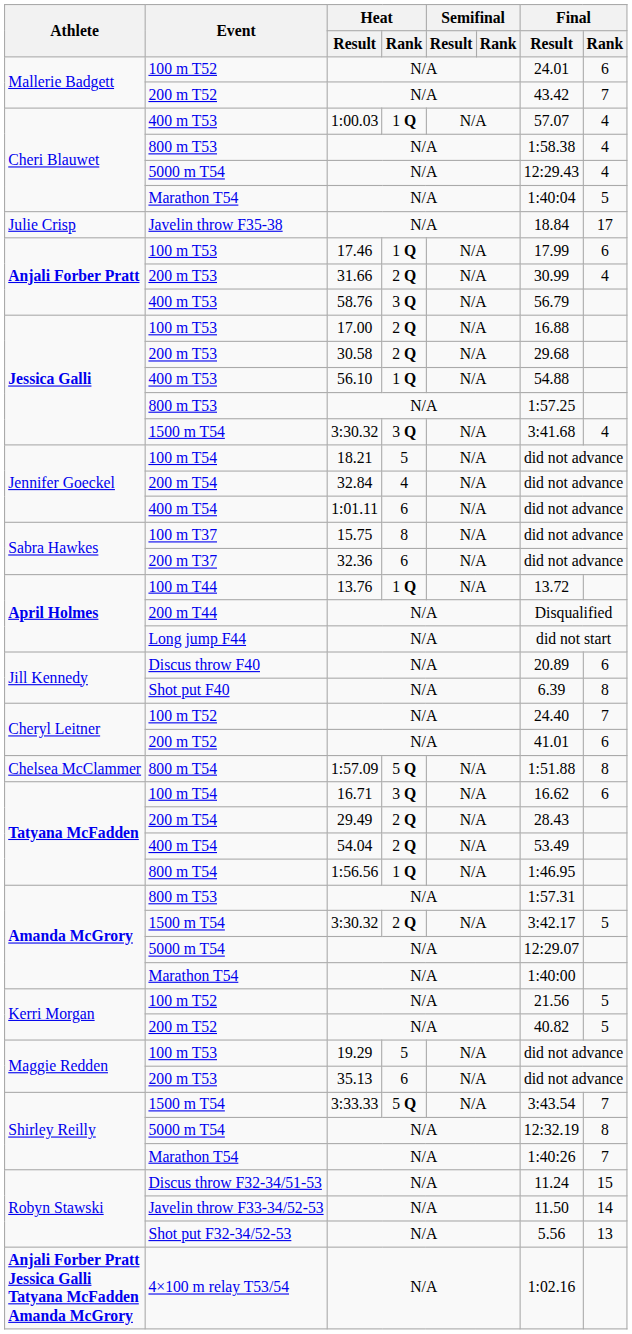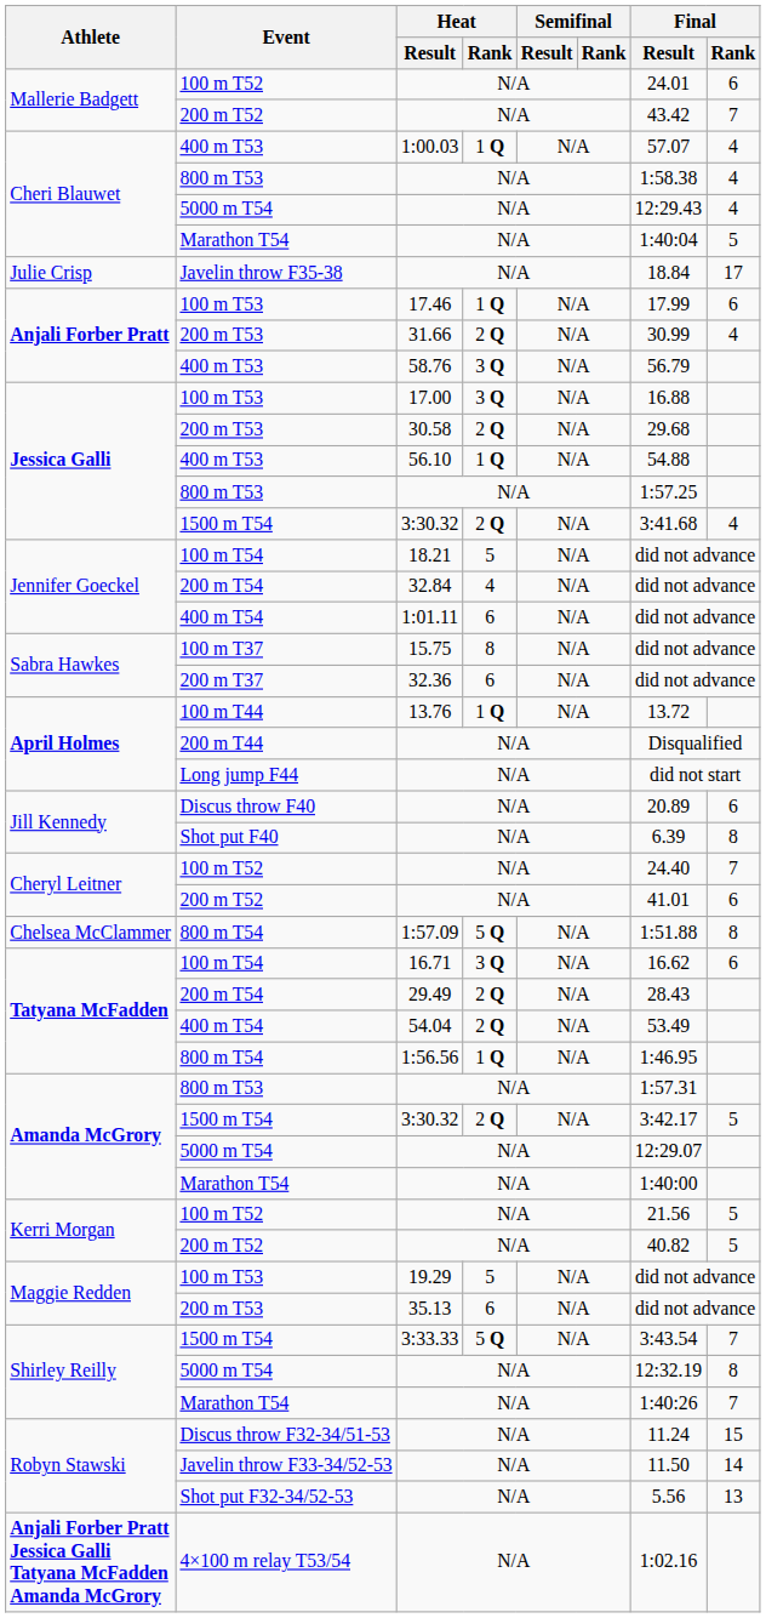Jessica Galli / 100 m T53 | Heat / Rank: 2 Q -> 3 Q
Jessica Galli / 1500 m T54 | Heat / Rank: 3 Q -> 2 Q
